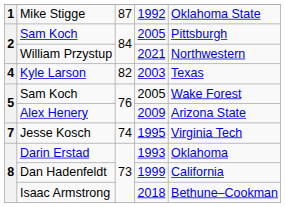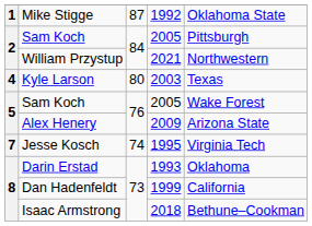Kyle Larson | column 3: 82 -> 80
